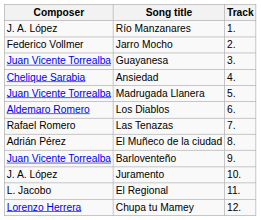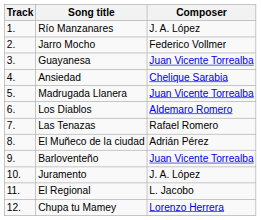columns swapped: Track <-> Composer
